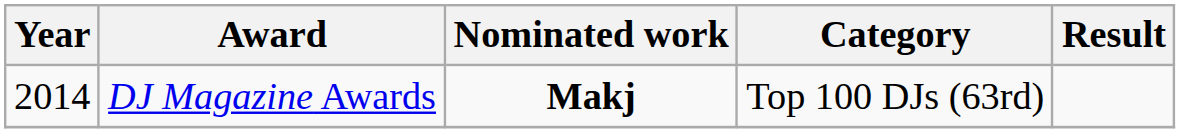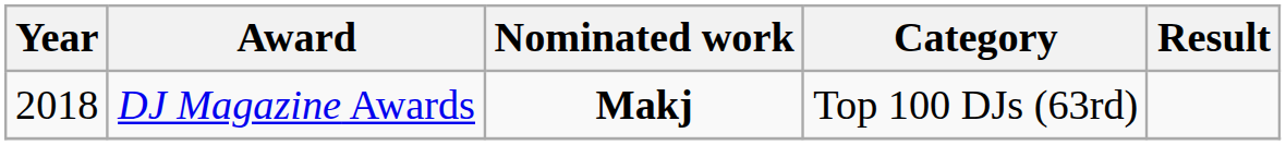DJ Magazine Awards | Year: 2014 -> 2018
